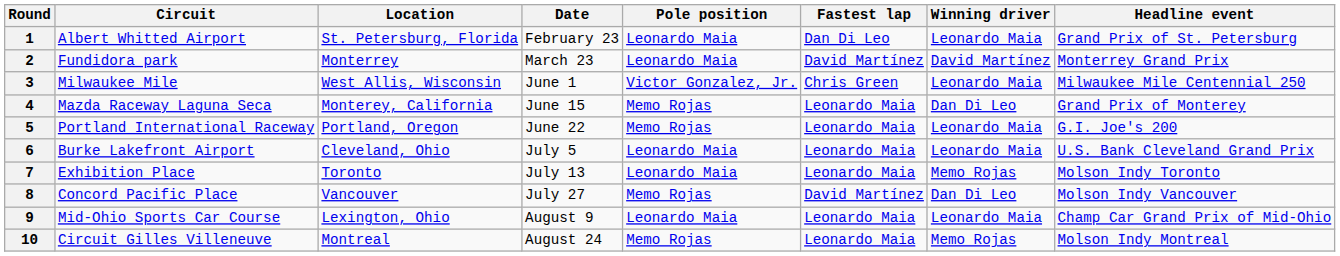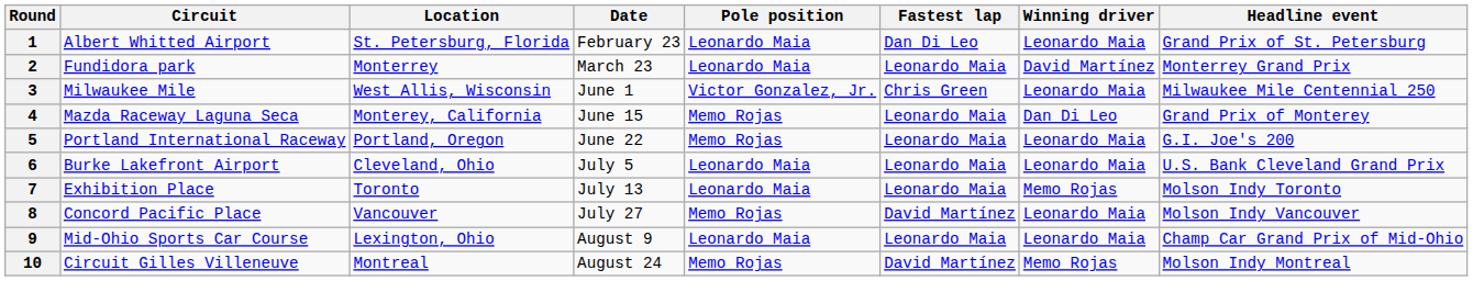2 | Fastest lap: David Martínez -> Leonardo Maia
8 | Winning driver: Dan Di Leo -> Leonardo Maia
10 | Fastest lap: Leonardo Maia -> David Martínez
